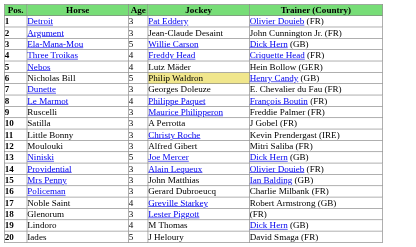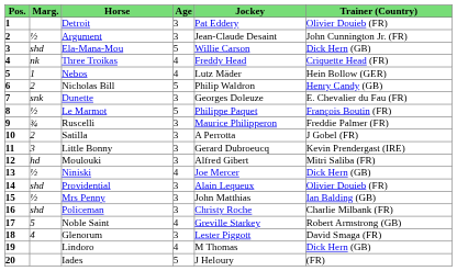+ column: Marg. | ½ | shd | nk | 1 | 2 | snk | ½ | ¾ | 2 | 3 | hd | ½ | shd | ½ | shd | 5 | 4
Nicholas Bill | Jockey: khaki background -> no background
Le Marmot | Age: 4 -> 5
Little Bonny | Jockey: Christy Roche -> Gerard Dubroeucq
Niniski | Age: 5 -> 4
Policeman | Jockey: Gerard Dubroeucq -> Christy Roche
Glenorum | Trainer (Country): (FR) -> David Smaga (FR)
Iades | Trainer (Country): David Smaga (FR) -> (FR)
